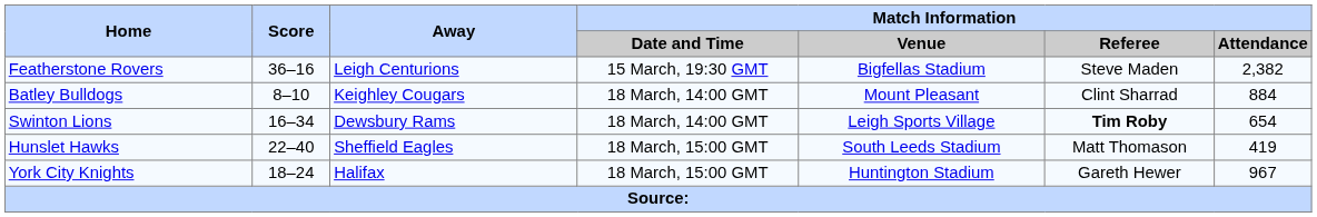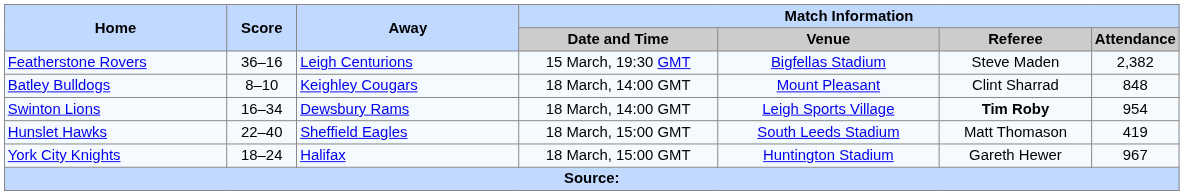Batley Bulldogs | Match Information / Attendance: 884 -> 848
Swinton Lions | Match Information / Attendance: 654 -> 954
